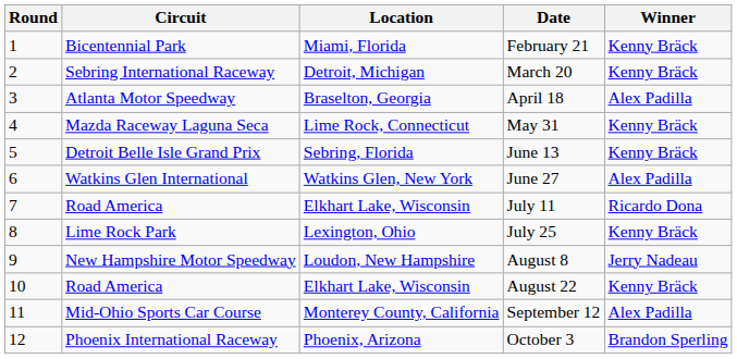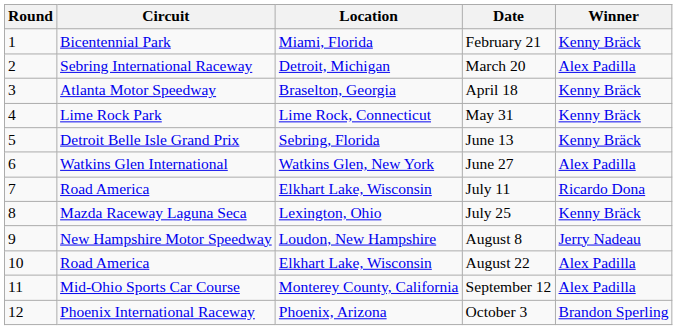March 20 | Winner: Kenny Bräck -> Alex Padilla
April 18 | Winner: Alex Padilla -> Kenny Bräck
May 31 | Circuit: Mazda Raceway Laguna Seca -> Lime Rock Park
July 25 | Circuit: Lime Rock Park -> Mazda Raceway Laguna Seca
August 22 | Winner: Kenny Bräck -> Alex Padilla
